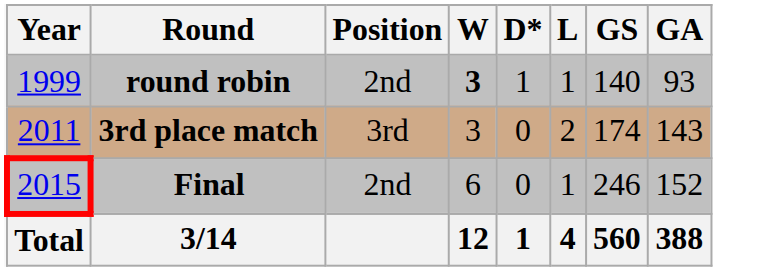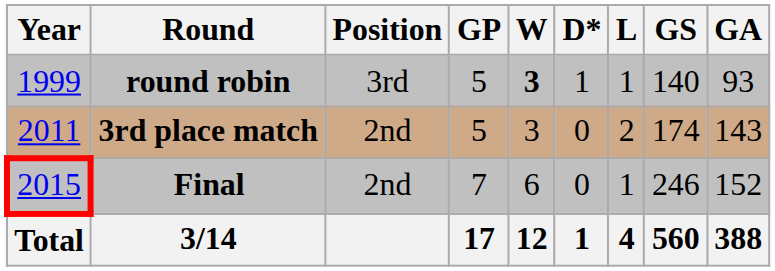+ column: GP | 5 | 5 | 7 | 17
round robin | Position: 2nd -> 3rd
3rd place match | Position: 3rd -> 2nd
